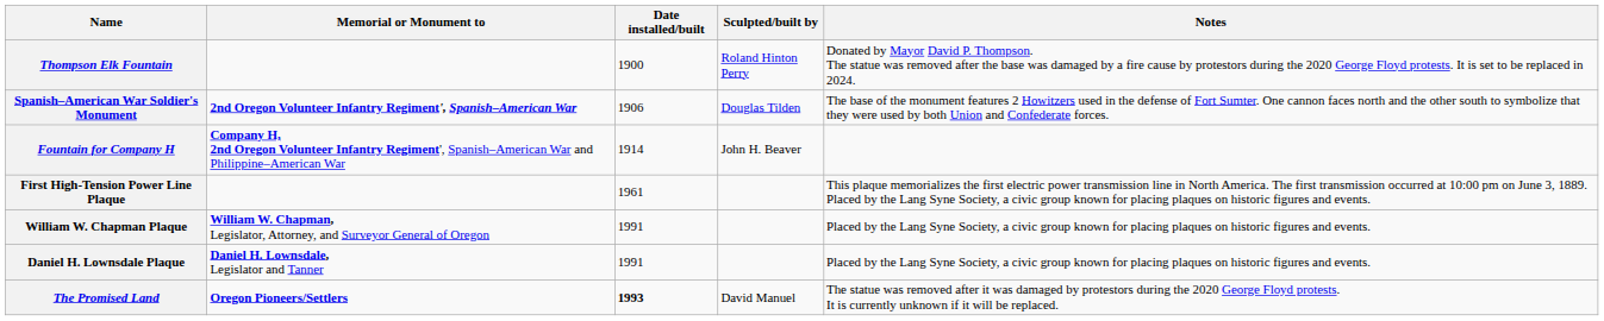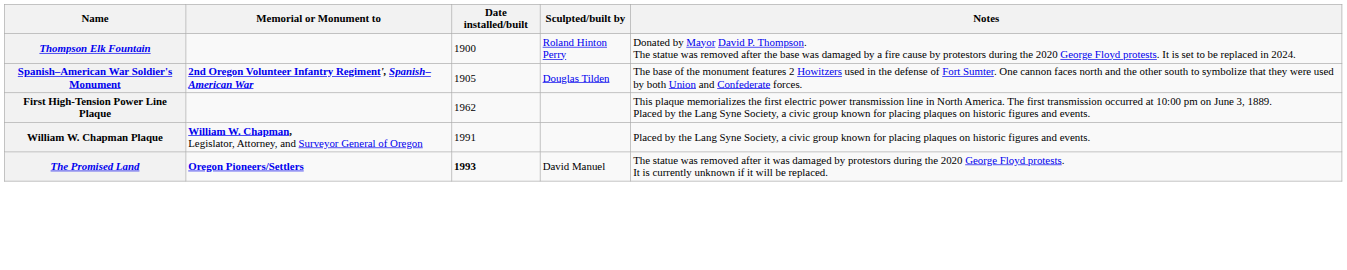Spanish–American War Soldier's Monument | Date installed/built: 1906 -> 1905
- row: Fountain for Company H | Company H, 2nd Oregon Volunteer Infantry Regiment', Spanish–American War and Philippine–American War | 1914 | John H. Beaver
First High-Tension Power Line Plaque | Date installed/built: 1961 -> 1962
- row: Daniel H. Lownsdale Plaque | Daniel H. Lownsdale, Legislator and Tanner | 1991 | Placed by the Lang Syne Society, a civic group known for placing plaques on historic figures and events.
